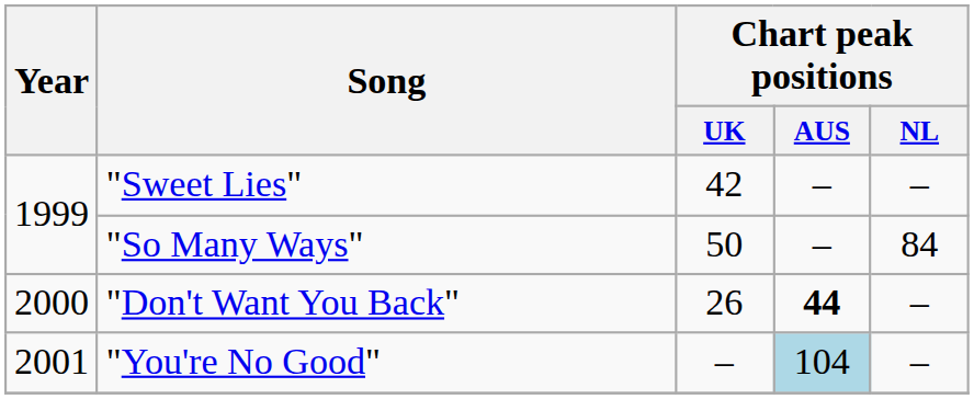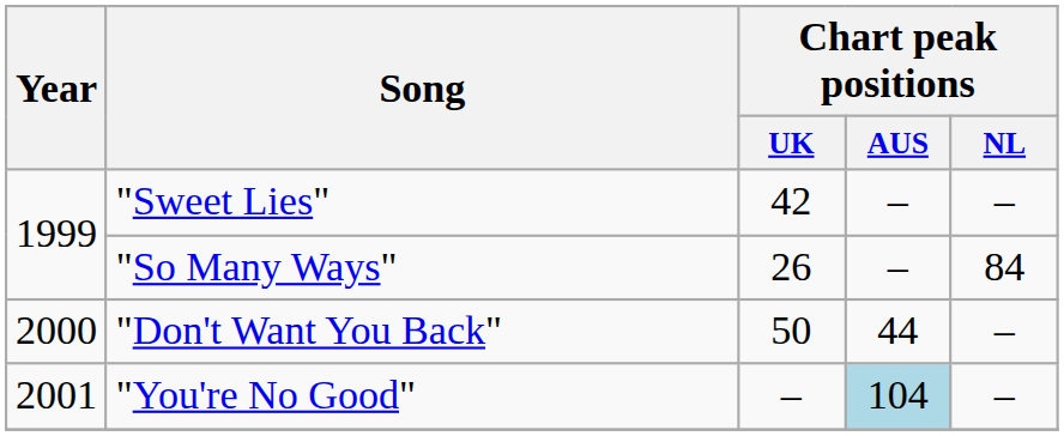"So Many Ways" | Chart peak positions / UK: 50 -> 26
"Don't Want You Back" | Chart peak positions / UK: 26 -> 50
"Don't Want You Back" | Chart peak positions / AUS: bold -> normal
